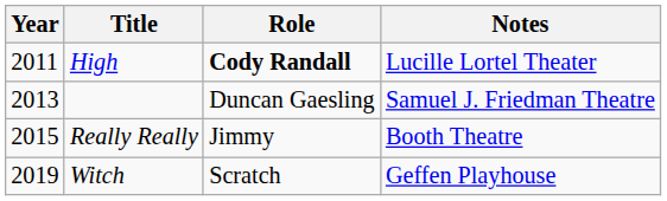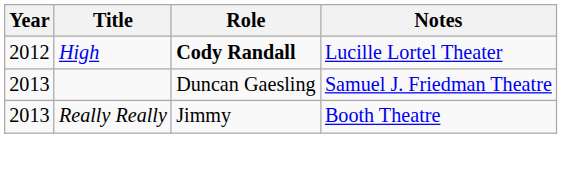High | Year: 2011 -> 2012
Really Really | Year: 2015 -> 2013
- row: 2019 | Witch | Scratch | Geffen Playhouse
